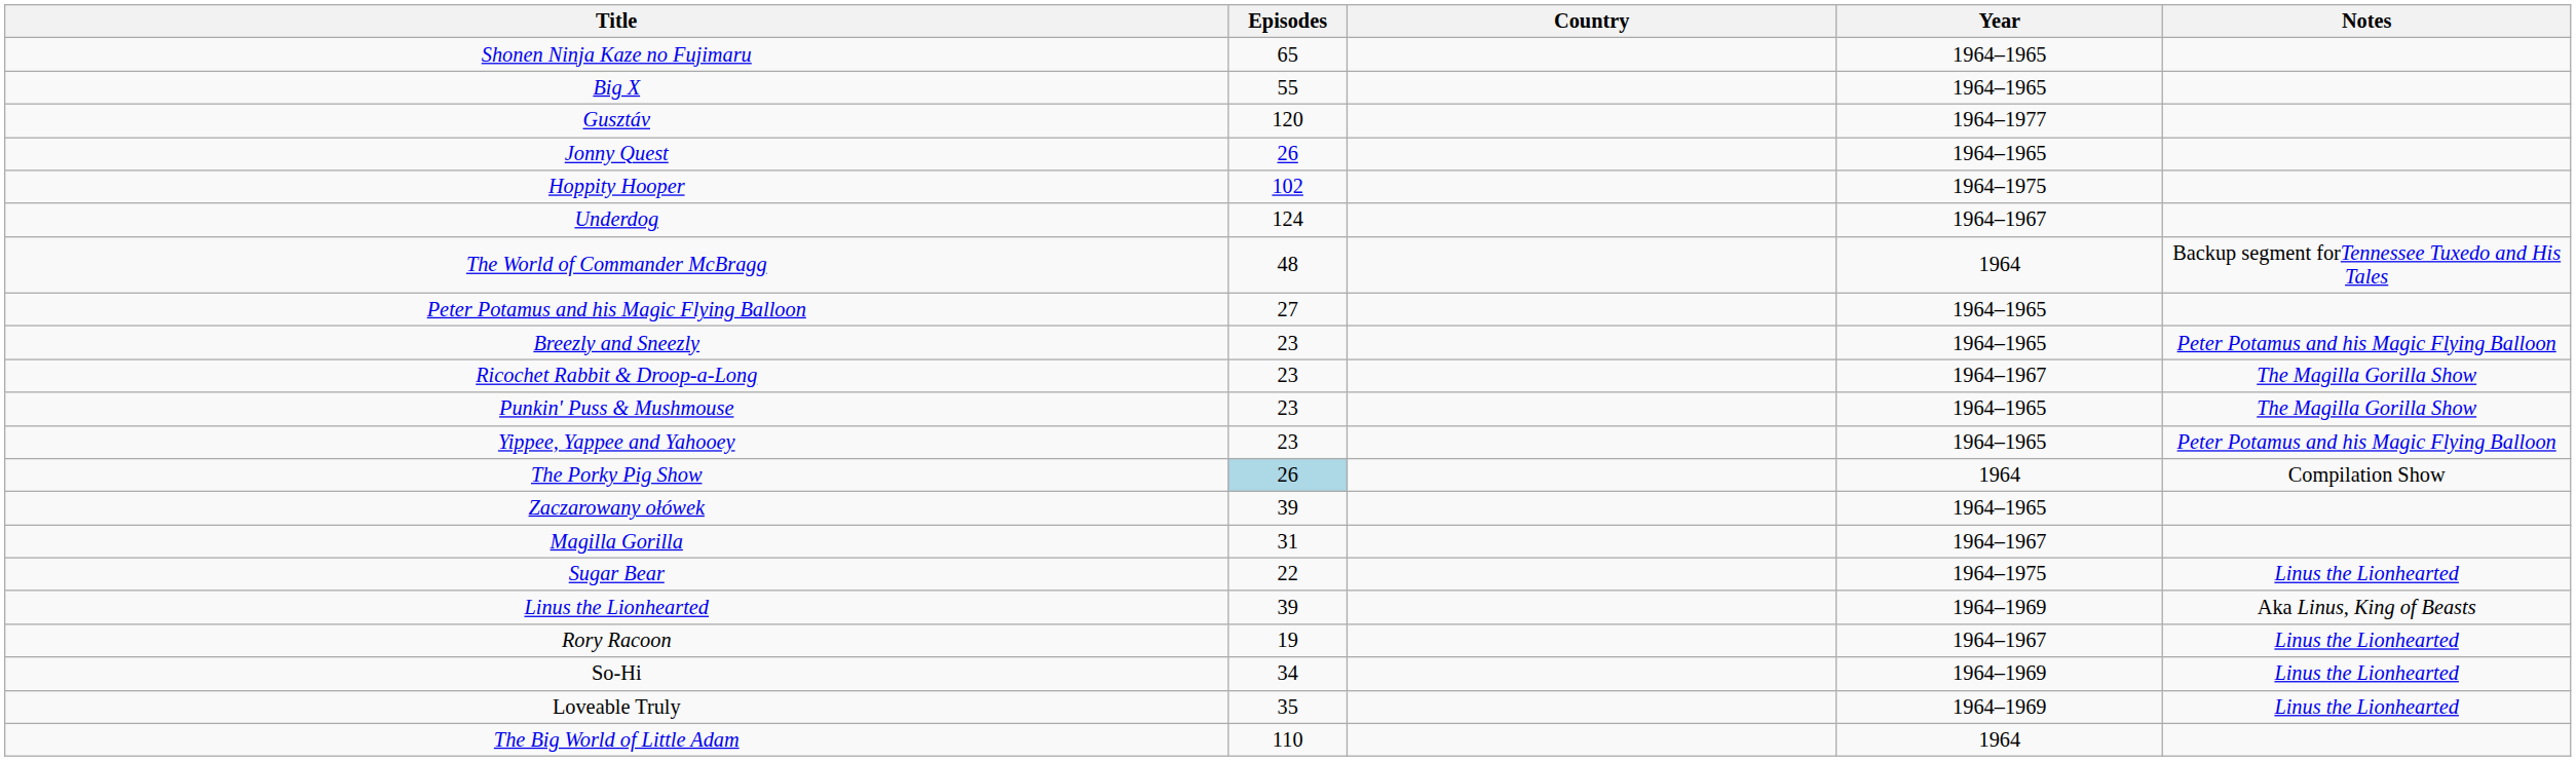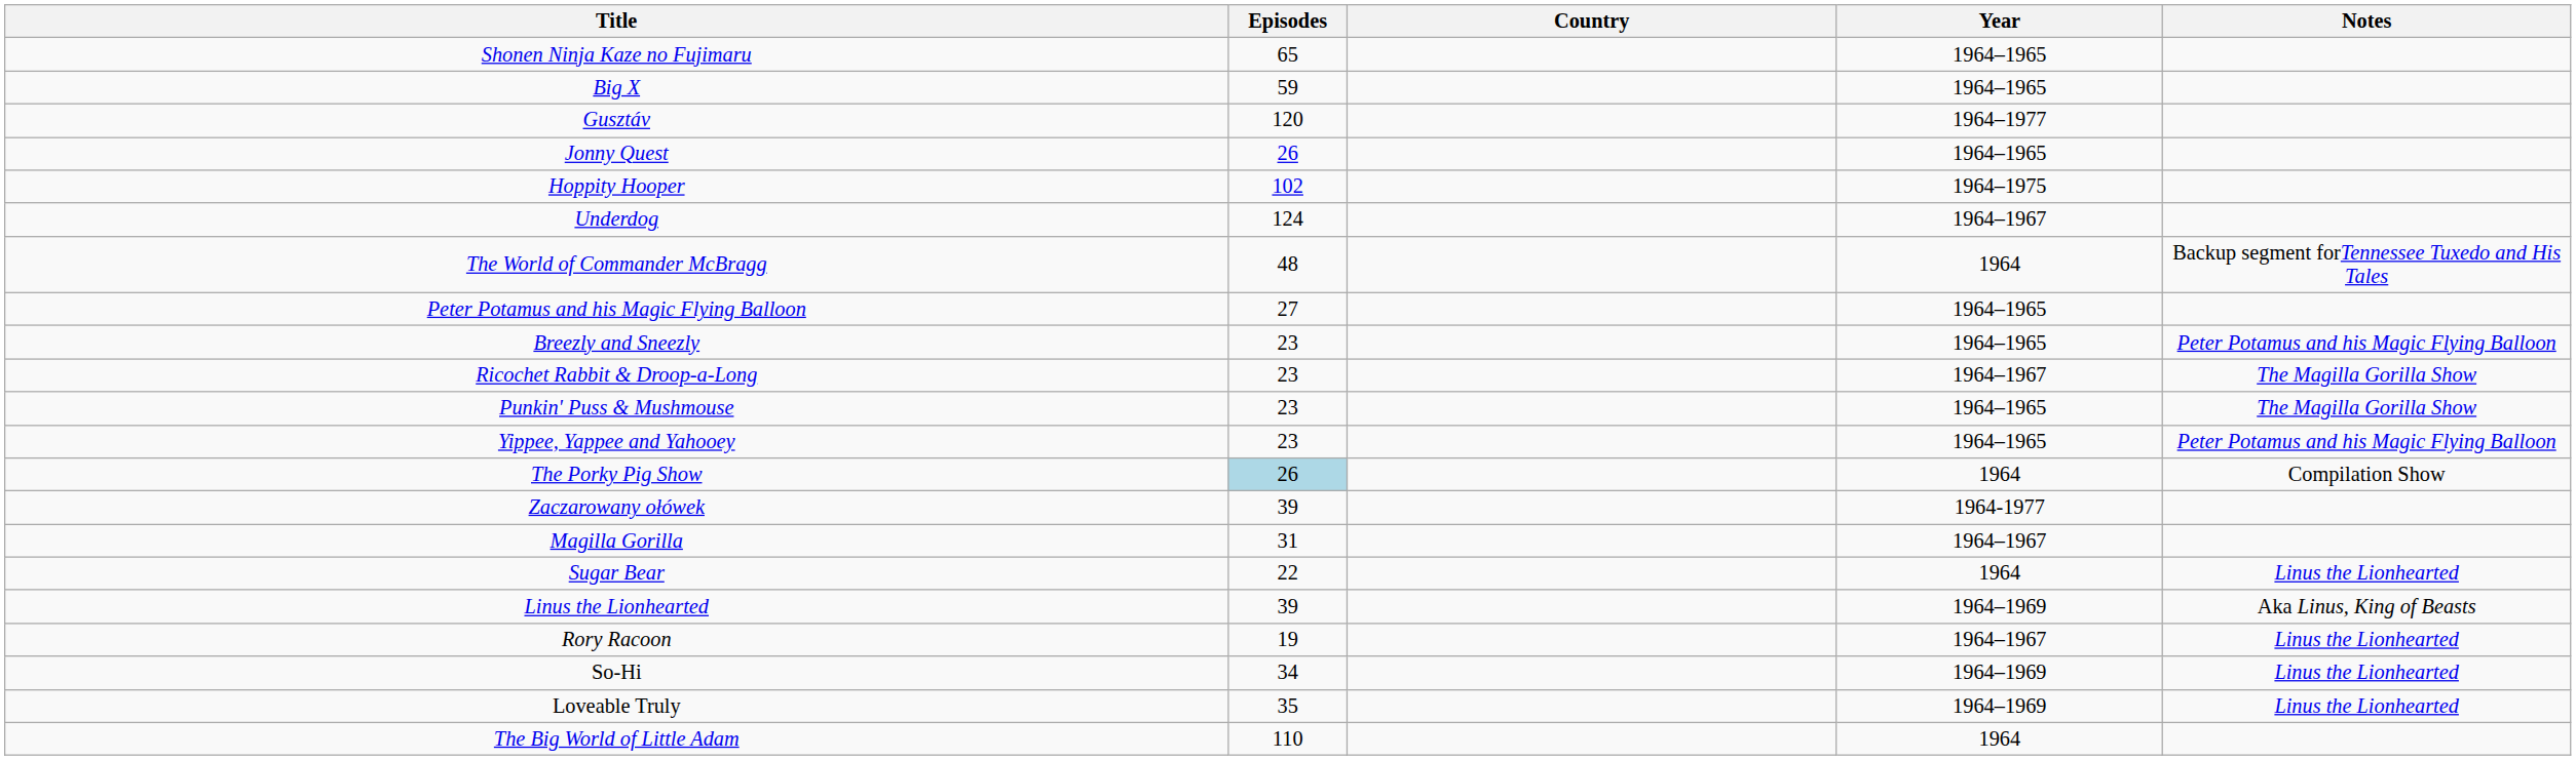Big X | Episodes: 55 -> 59
Zaczarowany ołówek | Year: 1964–1965 -> 1964-1977
Sugar Bear | Year: 1964–1975 -> 1964
